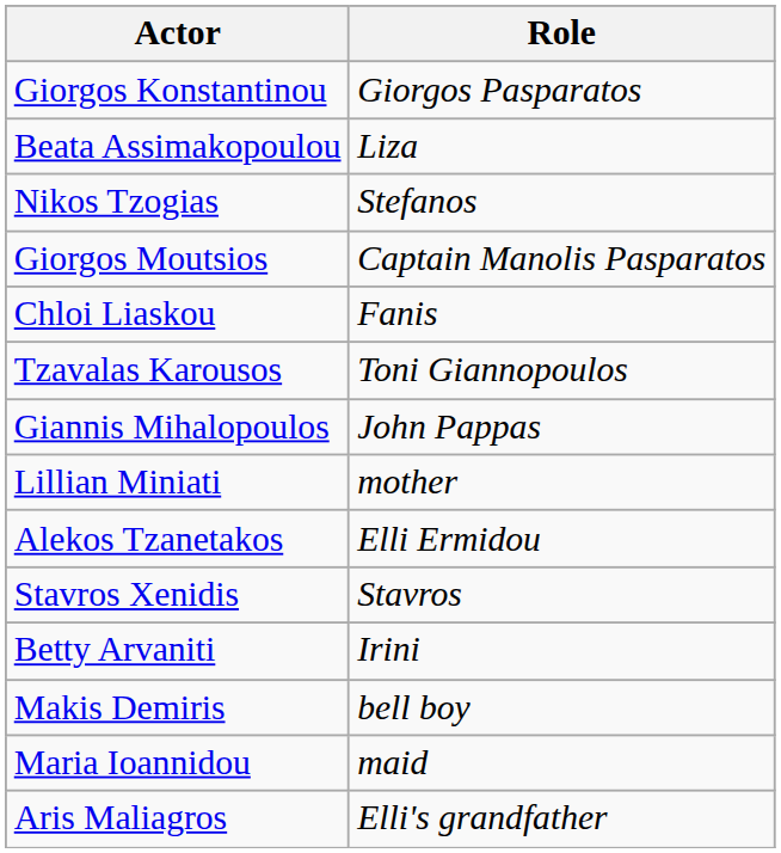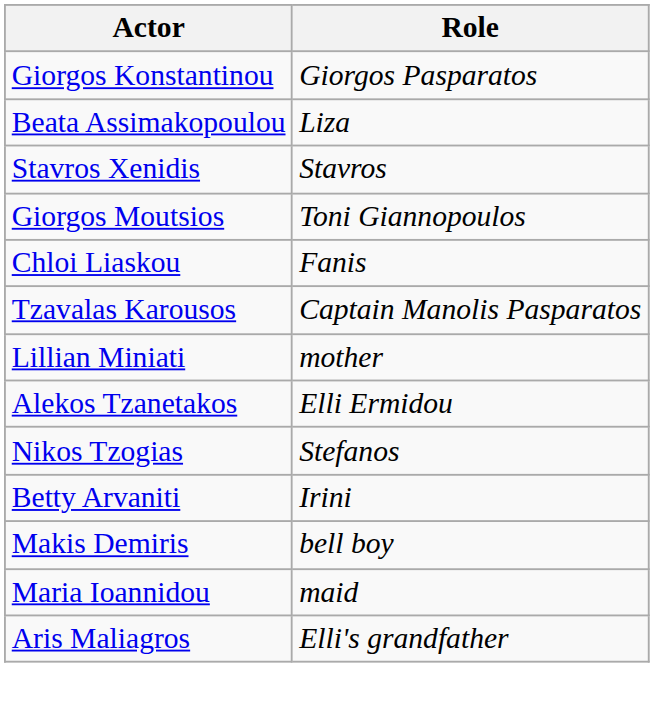rows swapped: Nikos Tzogias <-> Stavros Xenidis
Giorgos Moutsios | Role: Captain Manolis Pasparatos -> Toni Giannopoulos
Tzavalas Karousos | Role: Toni Giannopoulos -> Captain Manolis Pasparatos
- row: Giannis Mihalopoulos | John Pappas
